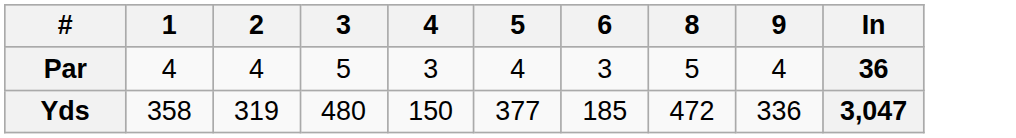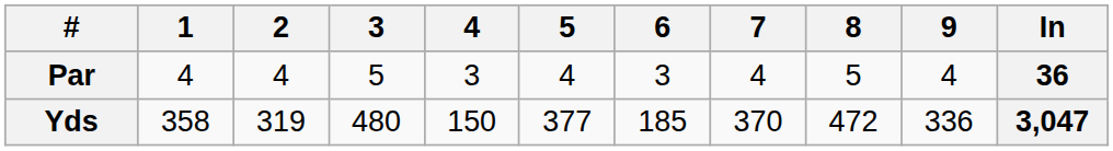+ column: 7 | 4 | 370
